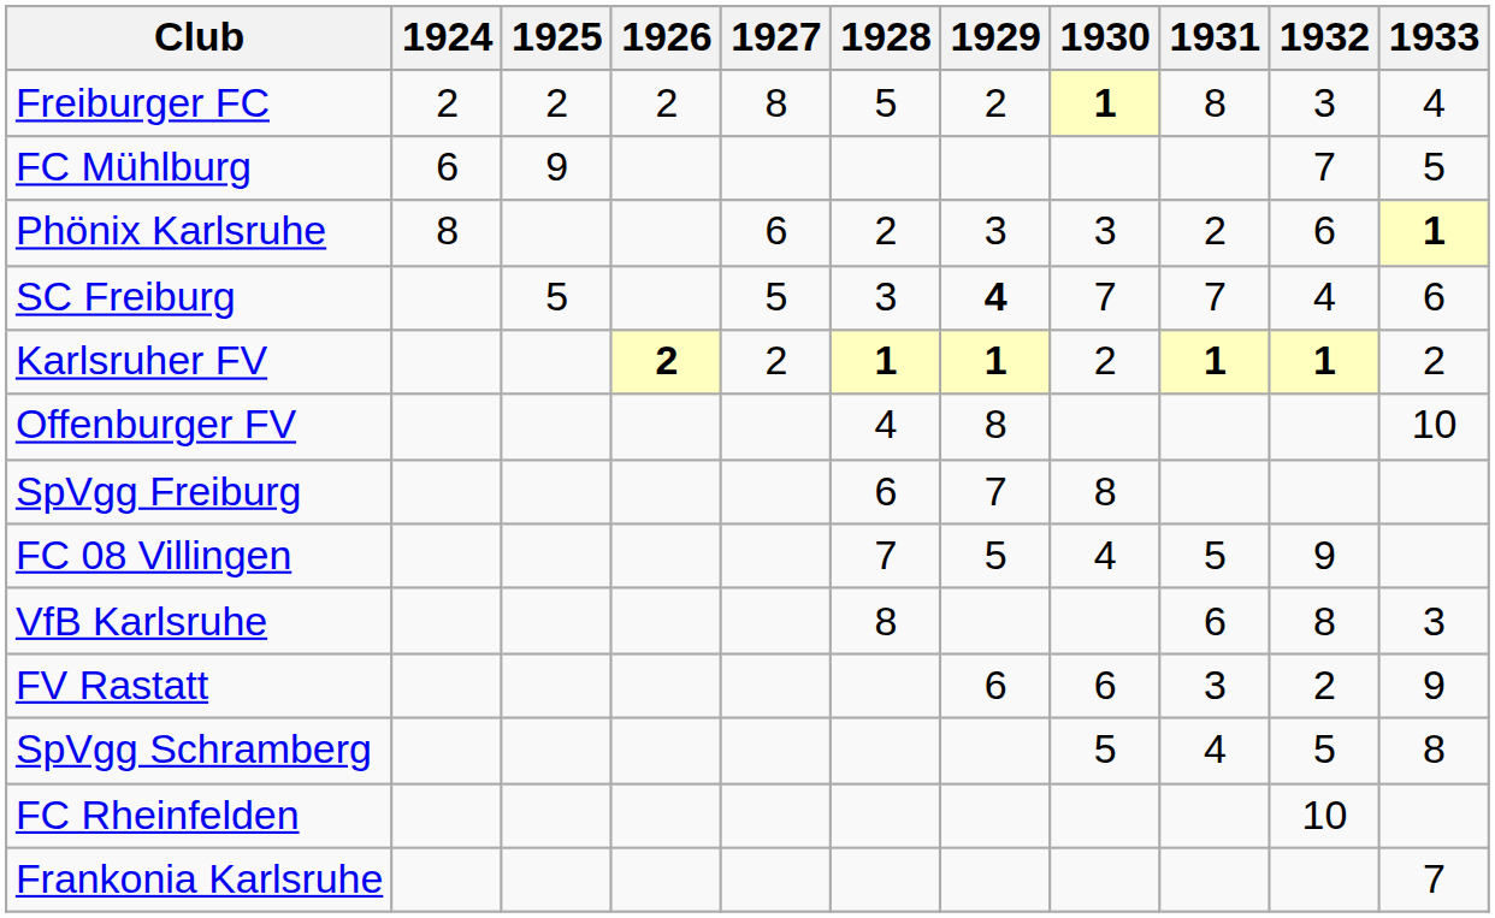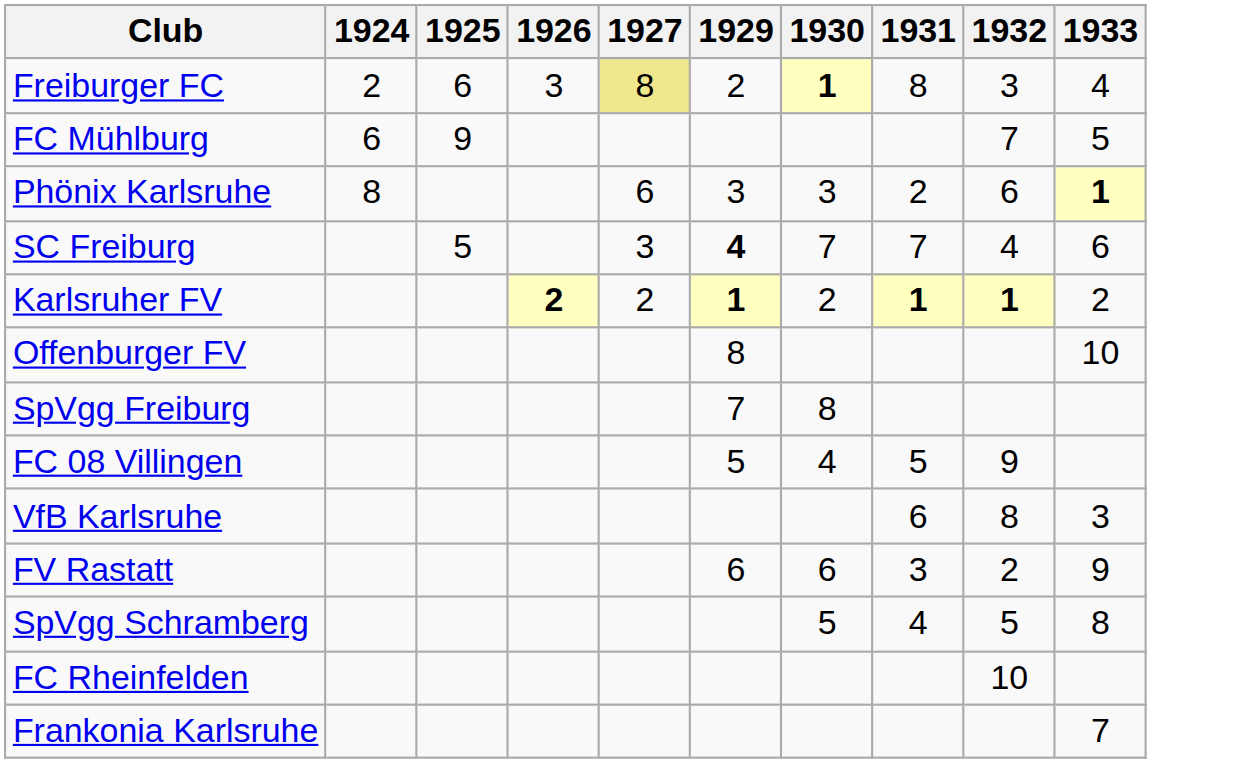- column: 1928 | 5 | 2 | 3 | 1 | 4 | 6 | 7 | 8
Freiburger FC | 1925: 2 -> 6
Freiburger FC | 1926: 2 -> 3
Freiburger FC | 1927: no background -> khaki background
SC Freiburg | 1927: 5 -> 3
